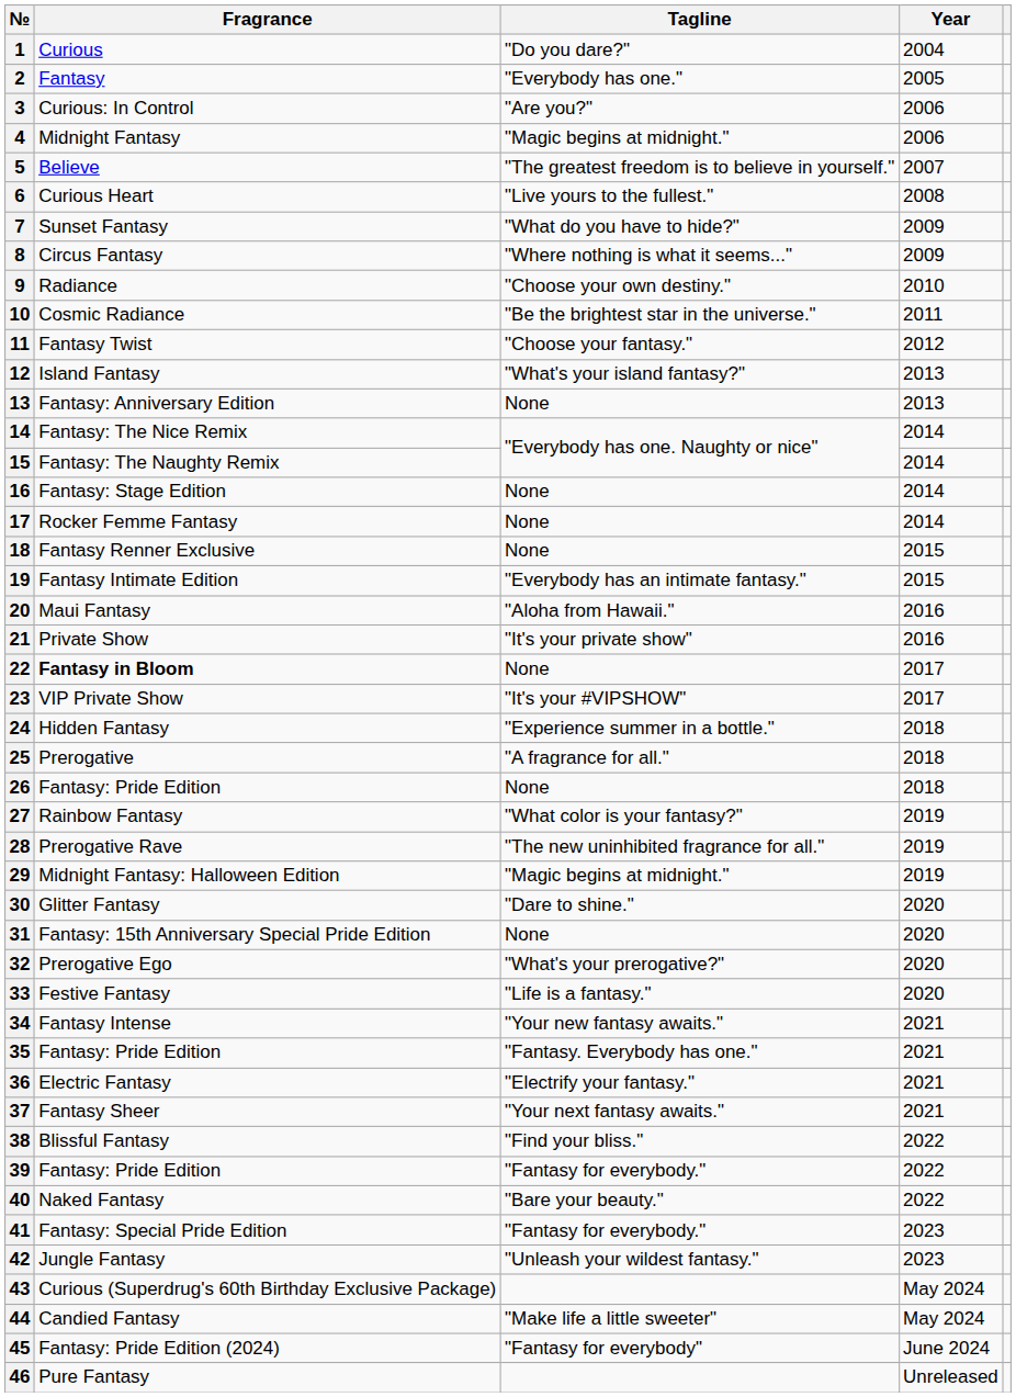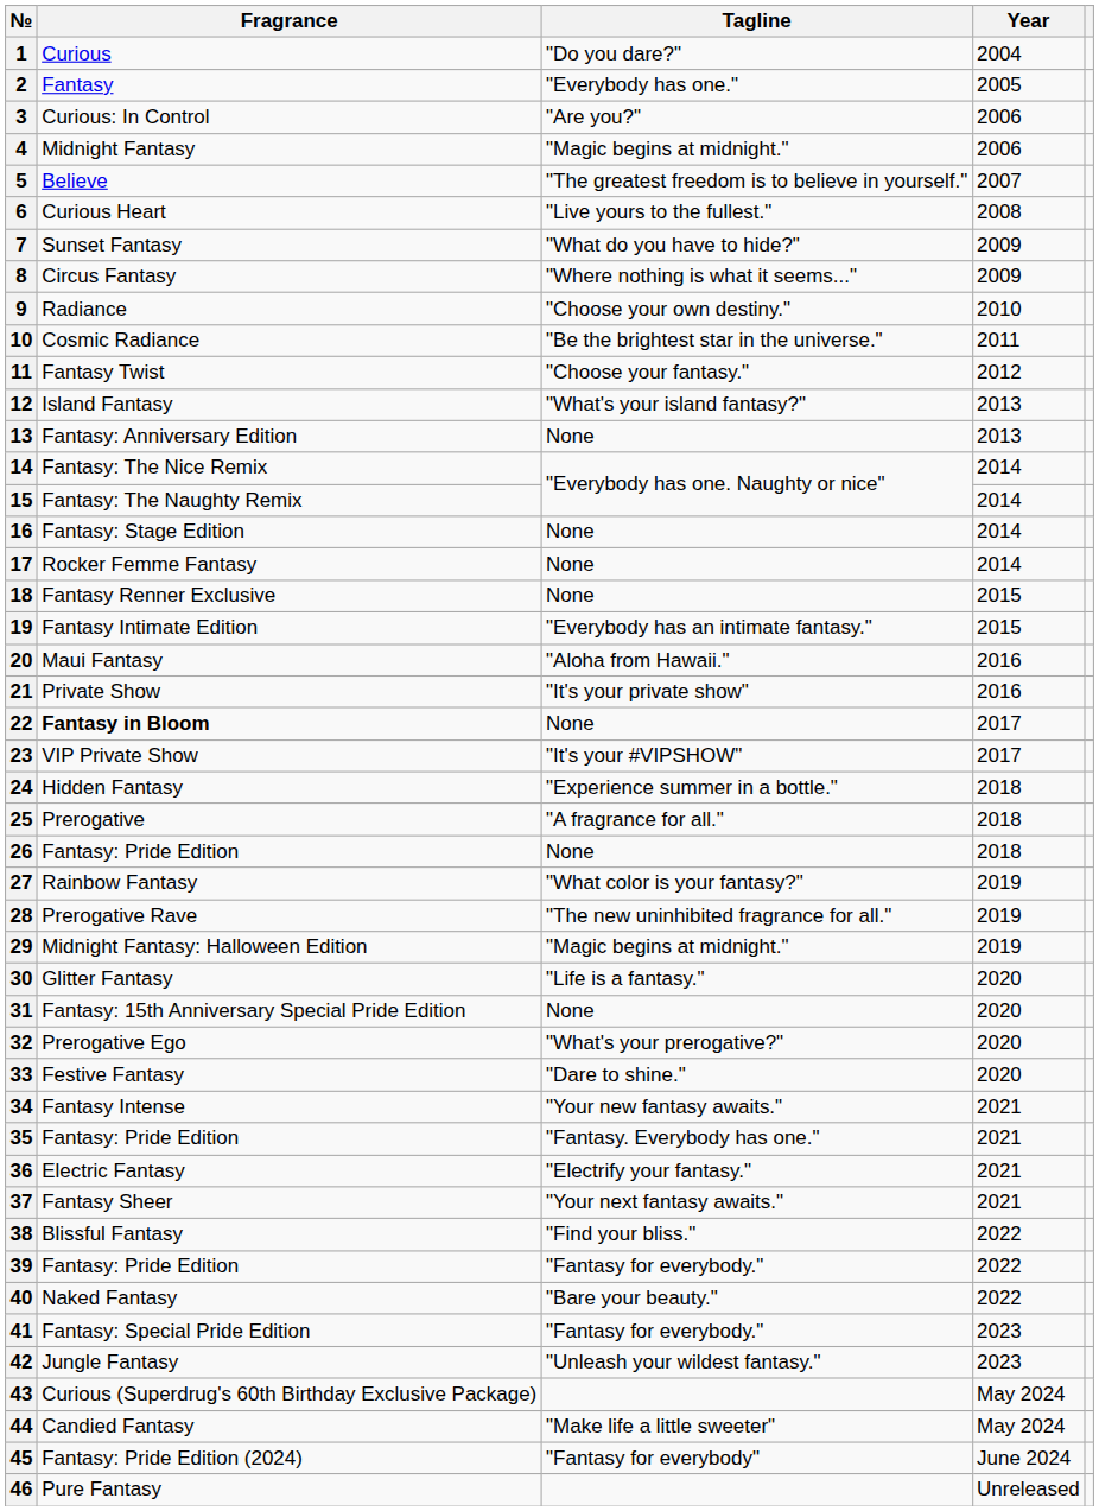30 | Tagline: "Dare to shine." -> "Life is a fantasy."
33 | Tagline: "Life is a fantasy." -> "Dare to shine."
